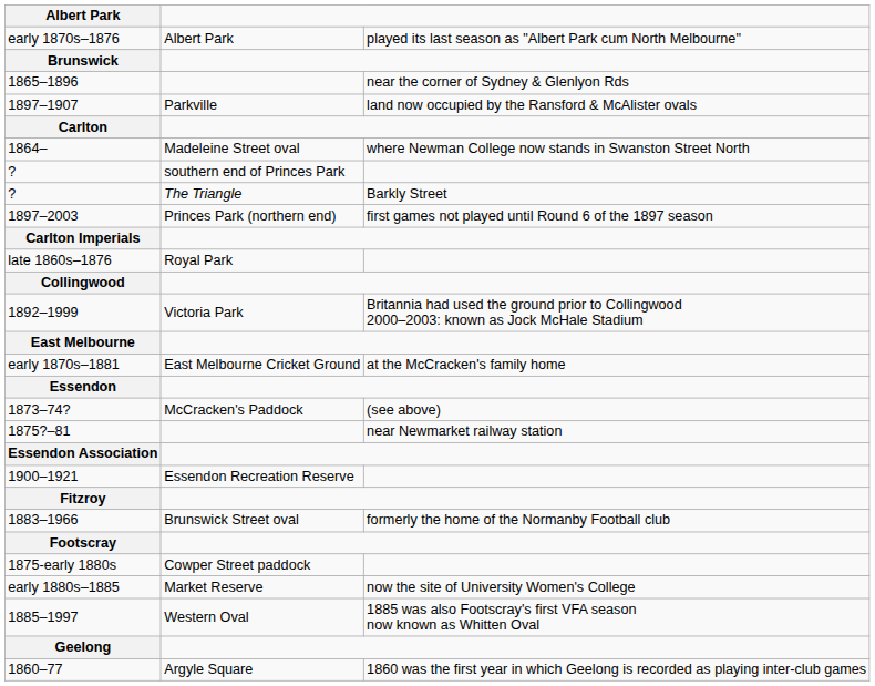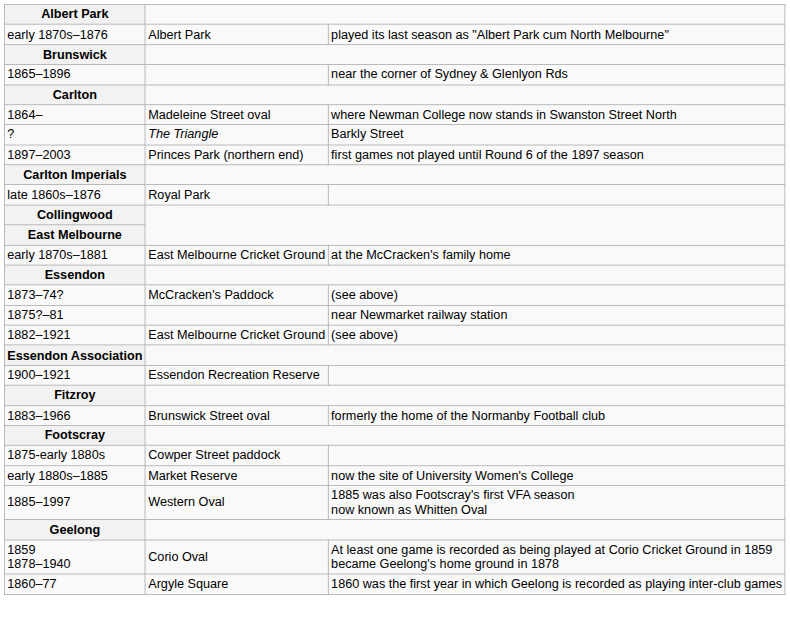- row: 1897–1907 | Parkville | land now occupied by the Ransford & McAlister ovals
- row: ? | southern end of Princes Park
- row: 1892–1999 | Victoria Park | Britannia had used the ground prior to Collingwood 2000–2003: known as Jock McHale Stadium
+ row: 1882–1921 | East Melbourne Cricket Ground | (see above)
+ row: 1859 1878–1940 | Corio Oval | At least one game is recorded as being played at Corio Cricket Ground in 1859 became Geelong's home ground in 1878
